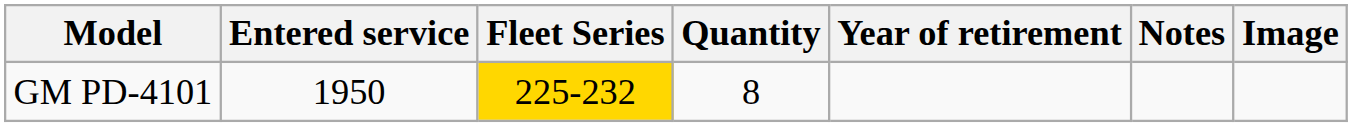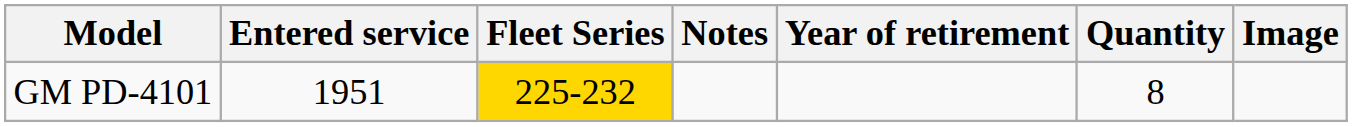columns swapped: Quantity <-> Notes
GM PD-4101 | Entered service: 1950 -> 1951
